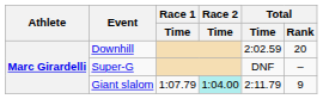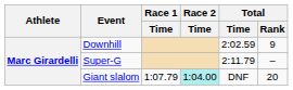Downhill | Total / Rank: 20 -> 9
Super-G | Total / Time: DNF -> 2:11.79
Giant slalom | Total / Time: 2:11.79 -> DNF
Giant slalom | Total / Rank: 9 -> 20
